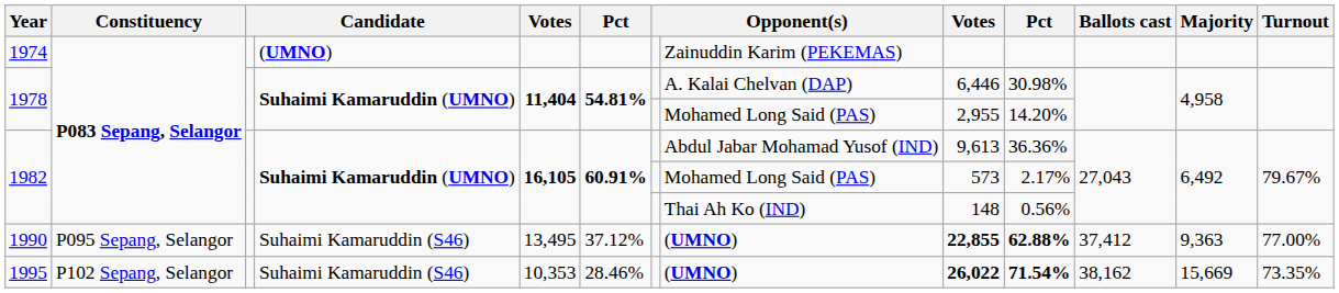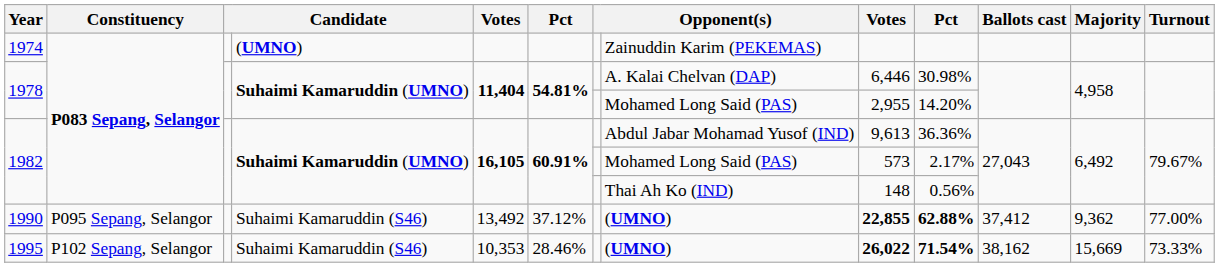1990 | column 5: 13,495 -> 13,492
1990 | Majority: 9,363 -> 9,362
1995 | Turnout: 73.35% -> 73.33%
